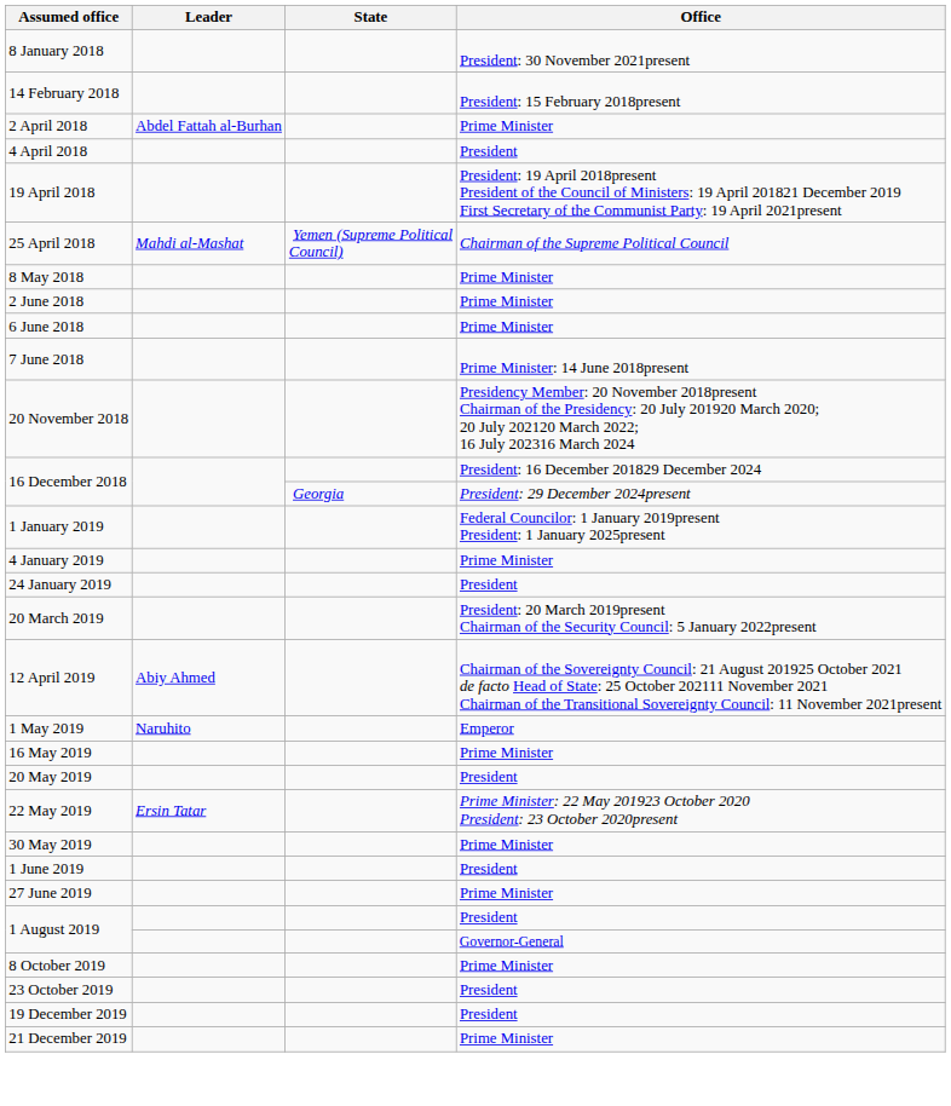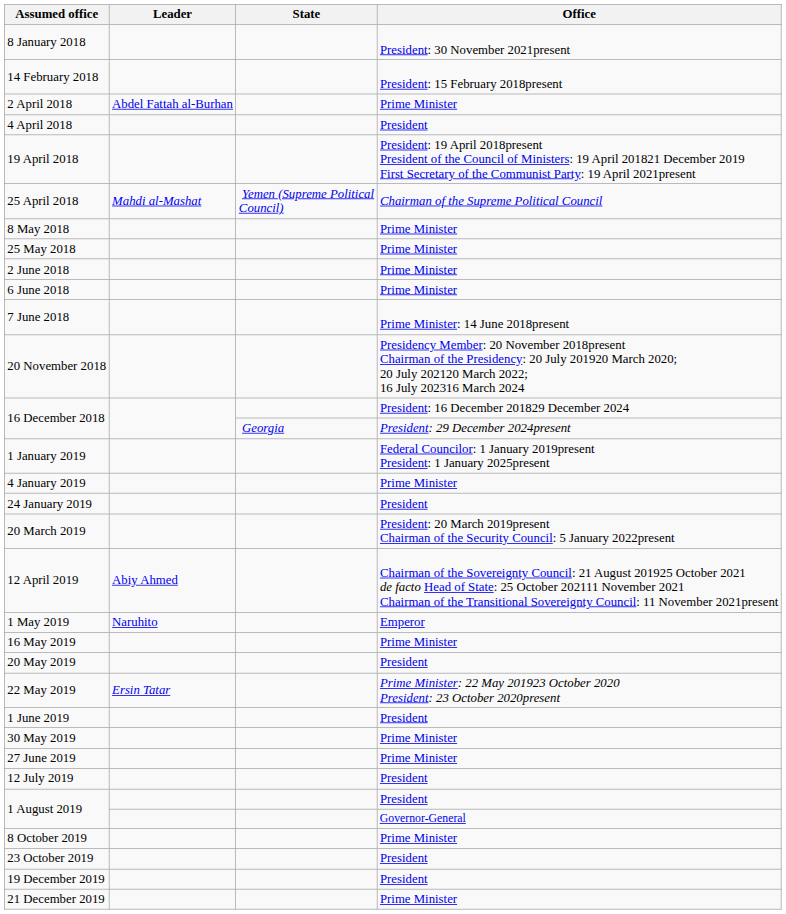+ row: 25 May 2018 | Prime Minister
rows swapped: 30 May 2019 <-> 1 June 2019
+ row: 12 July 2019 | President
